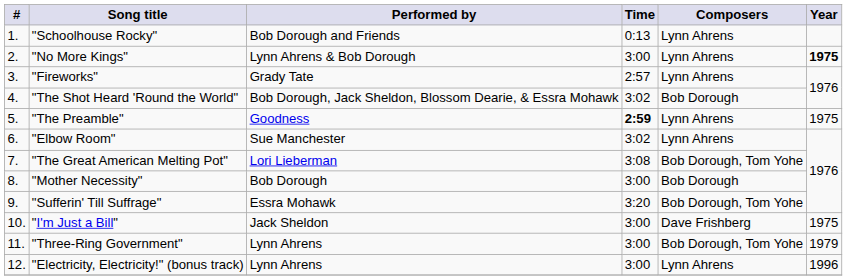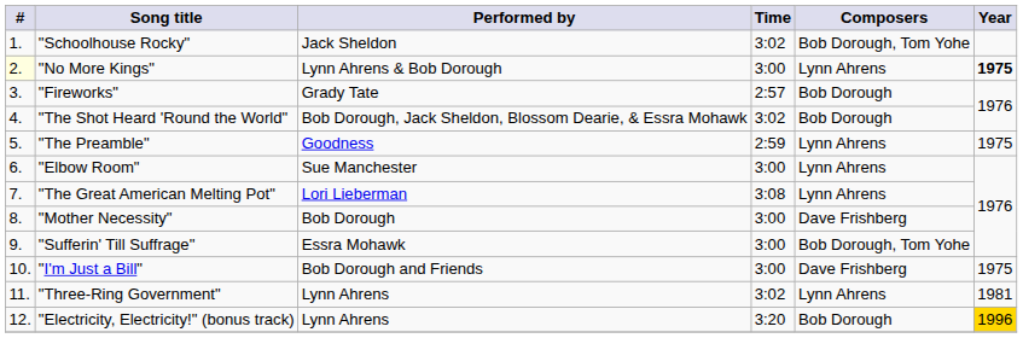"Schoolhouse Rocky" | Performed by: Bob Dorough and Friends -> Jack Sheldon
"Schoolhouse Rocky" | Time: 0:13 -> 3:02
"Schoolhouse Rocky" | Composers: Lynn Ahrens -> Bob Dorough, Tom Yohe
"No More Kings" | #: no background -> lightyellow background
"Fireworks" | Composers: Lynn Ahrens -> Bob Dorough
"The Preamble" | Time: bold -> normal
"Elbow Room" | Time: 3:02 -> 3:00
"The Great American Melting Pot" | Composers: Bob Dorough, Tom Yohe -> Lynn Ahrens
"Mother Necessity" | Composers: Bob Dorough -> Dave Frishberg
"Sufferin' Till Suffrage" | Time: 3:20 -> 3:00
"I'm Just a Bill" | Performed by: Jack Sheldon -> Bob Dorough and Friends
"Three-Ring Government" | Time: 3:00 -> 3:02
"Three-Ring Government" | Composers: Bob Dorough, Tom Yohe -> Lynn Ahrens
"Three-Ring Government" | Year: 1979 -> 1981
"Electricity, Electricity!" (bonus track) | Time: 3:00 -> 3:20
"Electricity, Electricity!" (bonus track) | Composers: Lynn Ahrens -> Bob Dorough
"Electricity, Electricity!" (bonus track) | Year: no background -> gold background
